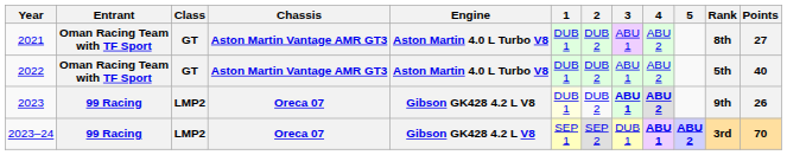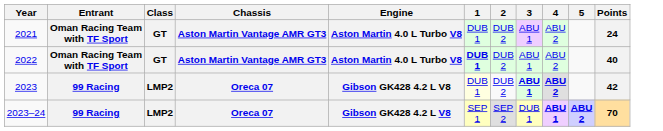- column: Rank | 8th | 5th | 9th | 3rd
2021 | Points: 27 -> 24
2022 | 1: normal -> bold
2023 | Points: 26 -> 42
